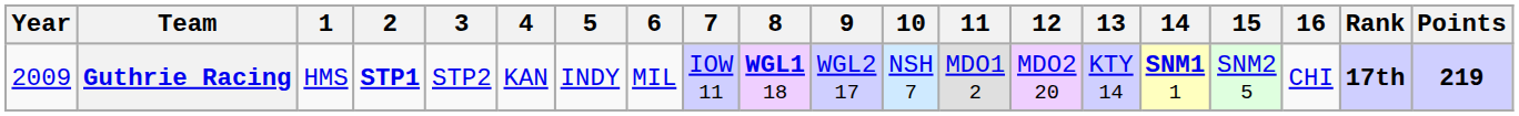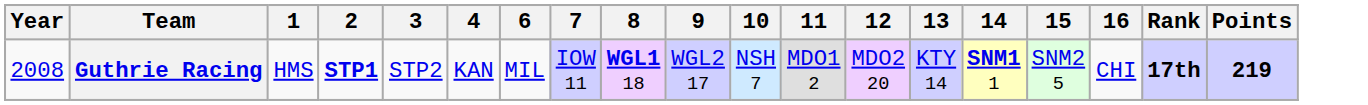- column: 5 | INDY
Guthrie Racing | Year: 2009 -> 2008
